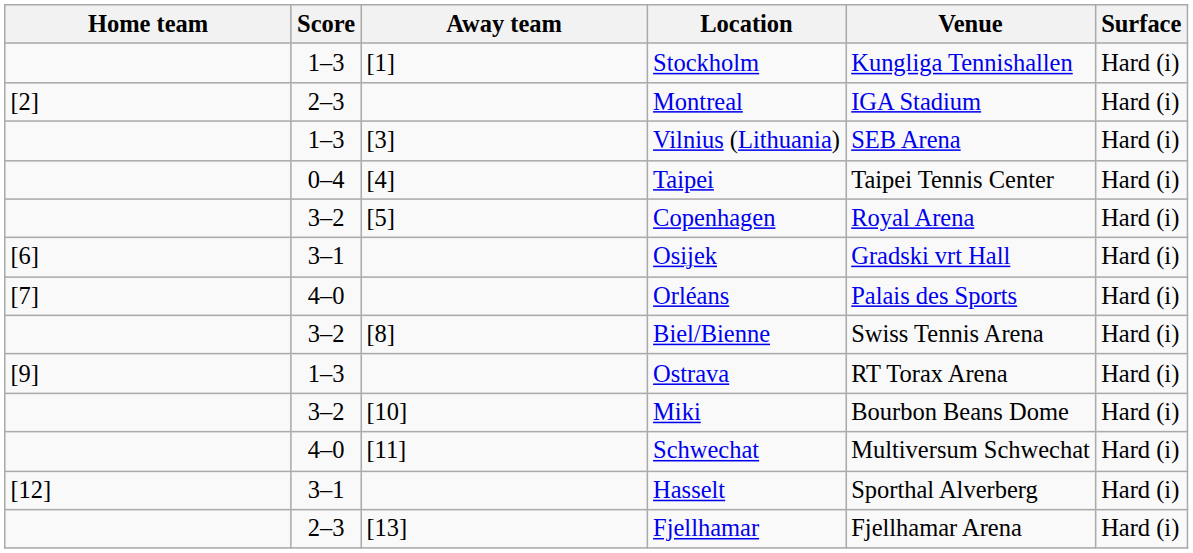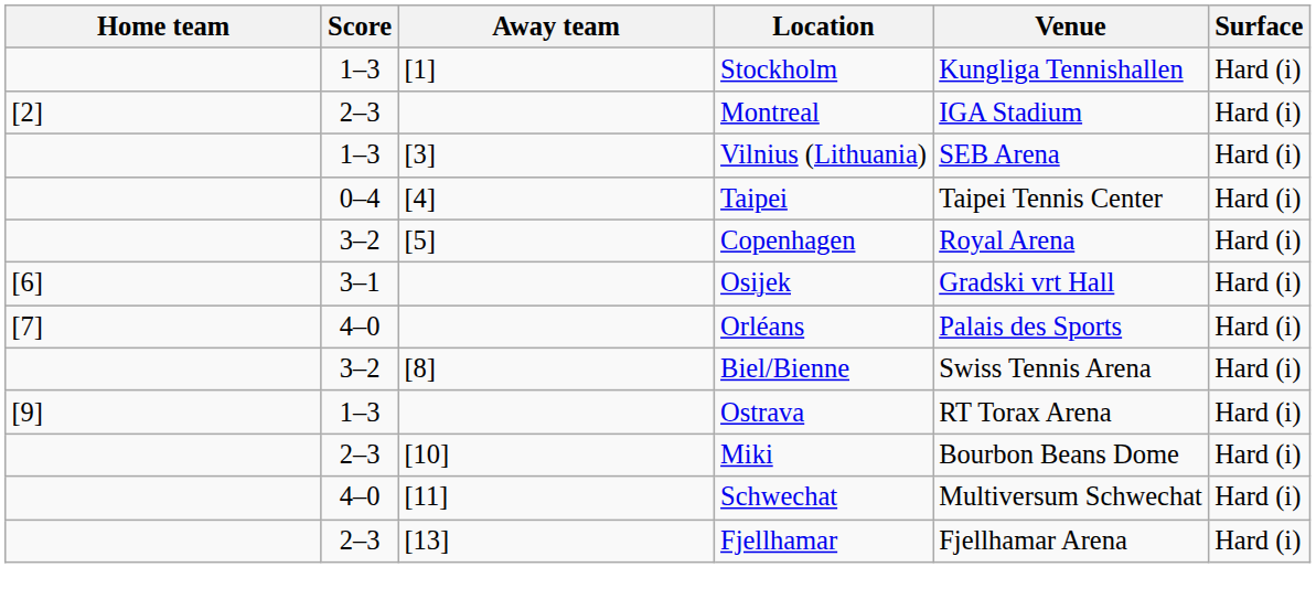Miki | Score: 3–2 -> 2–3
- row: [12] | 3–1 | Hasselt | Sporthal Alverberg | Hard (i)
